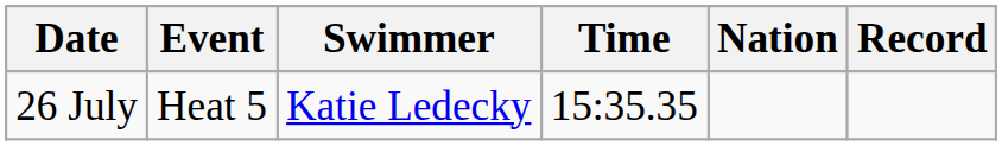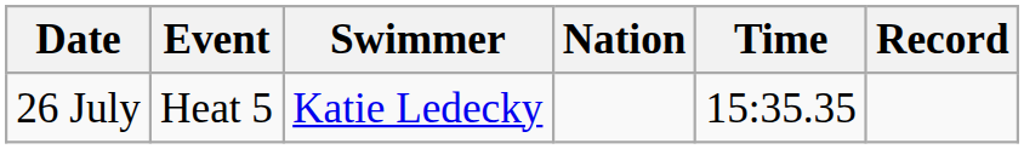columns swapped: Nation <-> Time
